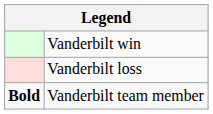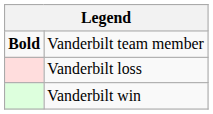rows swapped: Vanderbilt win <-> Vanderbilt team member
